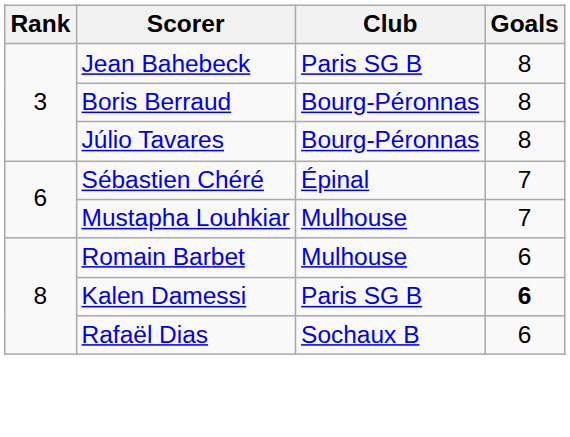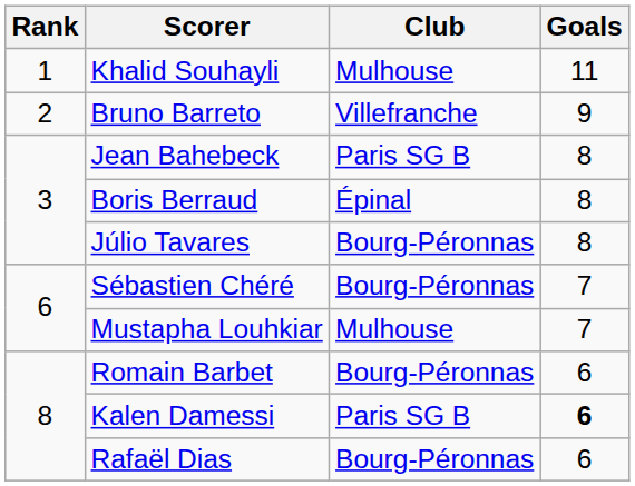+ row: 1 | Khalid Souhayli | Mulhouse | 11
+ row: 2 | Bruno Barreto | Villefranche | 9
Boris Berraud | Club: Bourg-Péronnas -> Épinal
Sébastien Chéré | Club: Épinal -> Bourg-Péronnas
Romain Barbet | Club: Mulhouse -> Bourg-Péronnas
Rafaël Dias | Club: Sochaux B -> Bourg-Péronnas
